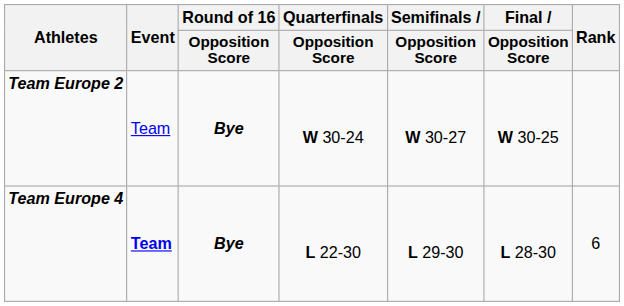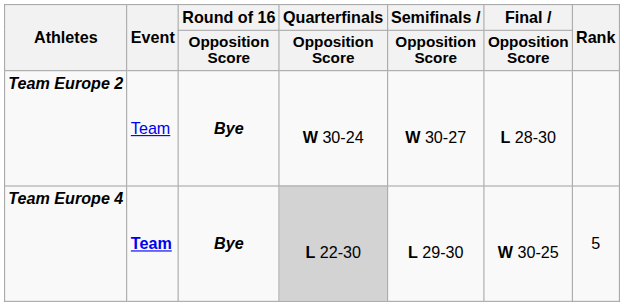Team Europe 2 | Final / Opposition Score: W 30-25 -> L 28-30
Team Europe 4 | Quarterfinals / Opposition Score: no background -> lightgrey background
Team Europe 4 | Final / Opposition Score: L 28-30 -> W 30-25
Team Europe 4 | Rank: 6 -> 5
